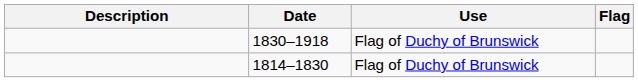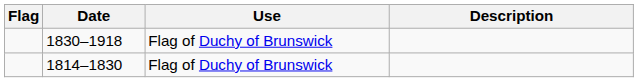columns swapped: Flag <-> Description
